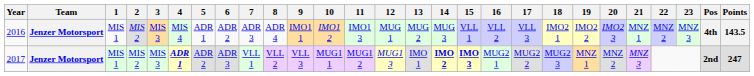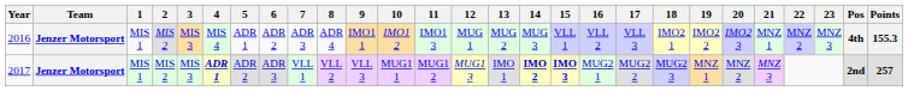2016 | Points: 143.5 -> 155.3
2017 | Points: 247 -> 257
